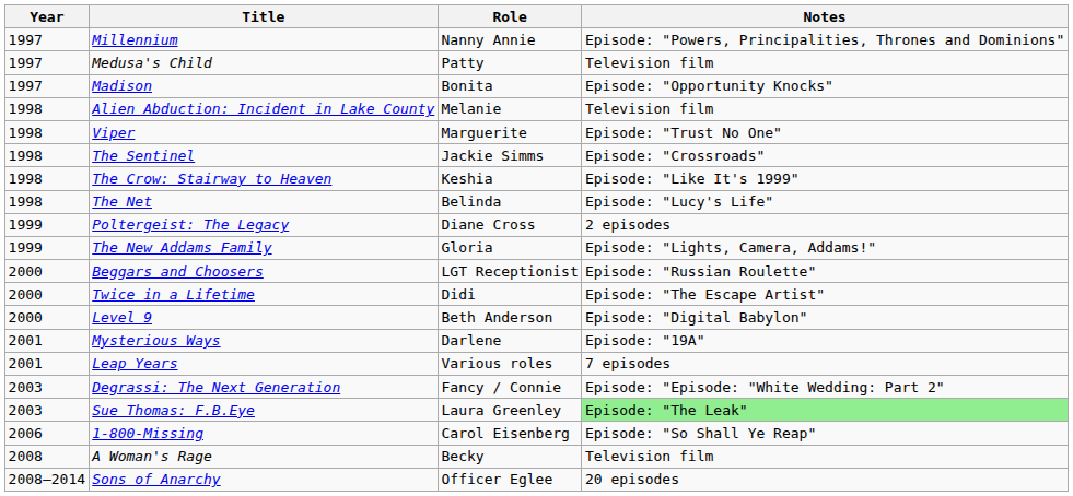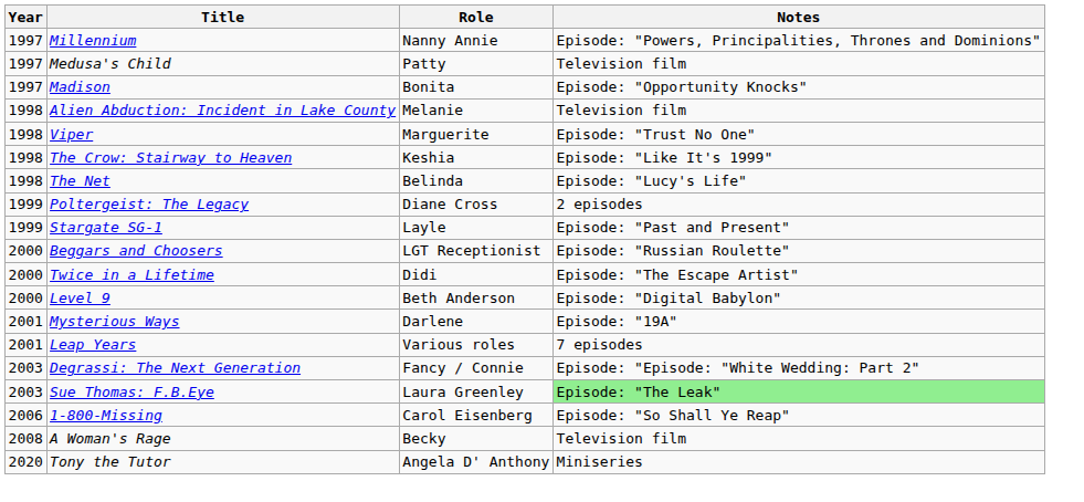- row: 1998 | The Sentinel | Jackie Simms | Episode: "Crossroads"
- row: 1999 | The New Addams Family | Gloria | Episode: "Lights, Camera, Addams!"
+ row: 1999 | Stargate SG-1 | Layle | Episode: "Past and Present"
- row: 2008–2014 | Sons of Anarchy | Officer Eglee | 20 episodes
+ row: 2020 | Tony the Tutor | Angela D' Anthony | Miniseries
